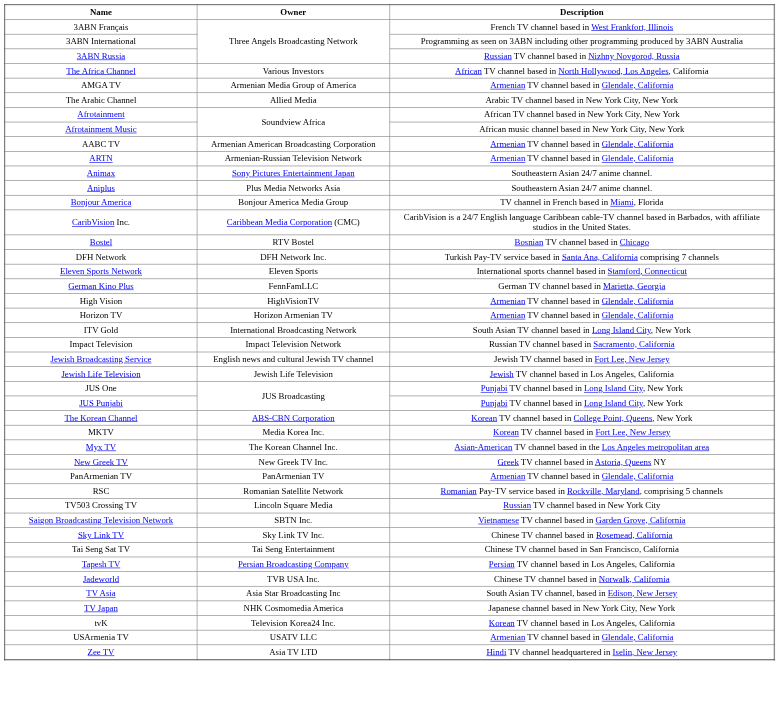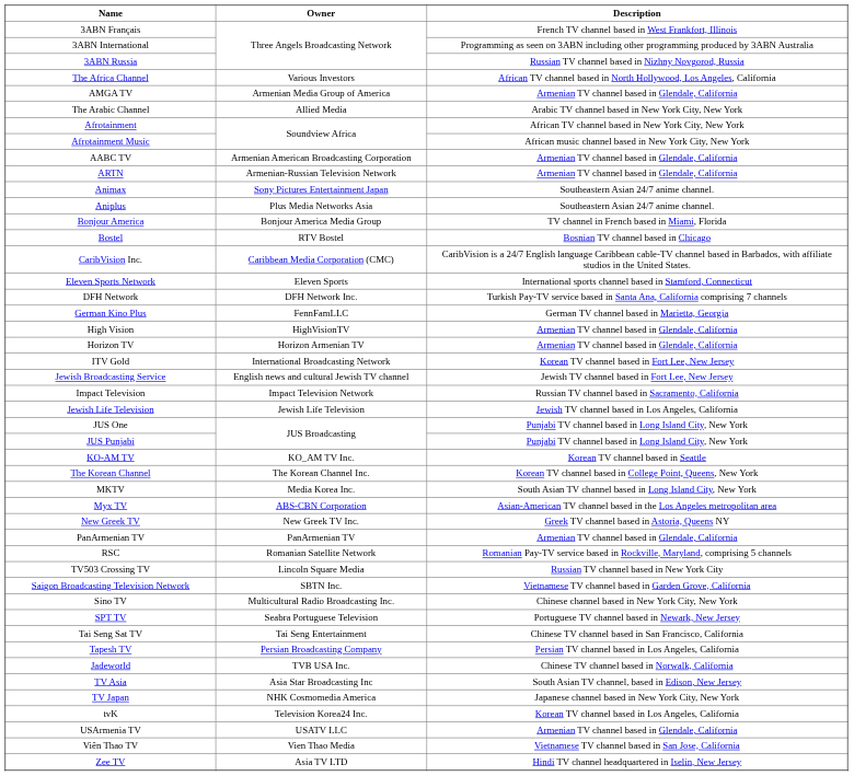rows swapped: Bostel <-> CaribVision Inc.
rows swapped: DFH Network <-> Eleven Sports Network
ITV Gold | Description: South Asian TV channel based in Long Island City, New York -> Korean TV channel based in Fort Lee, New Jersey
rows swapped: Impact Television <-> Jewish Broadcasting Service
+ row: KO-AM TV | KO_AM TV Inc. | Korean TV channel based in Seattle
The Korean Channel | Owner: ABS-CBN Corporation -> The Korean Channel Inc.
MKTV | Description: Korean TV channel based in Fort Lee, New Jersey -> South Asian TV channel based in Long Island City, New York
Myx TV | Owner: The Korean Channel Inc. -> ABS-CBN Corporation
+ row: Sino TV | Multicultural Radio Broadcasting Inc. | Chinese channel based in New York City, New York
- row: Sky Link TV | Sky Link TV Inc. | Chinese TV channel based in Rosemead, California
+ row: SPT TV | Seabra Portuguese Television | Portuguese TV channel based in Newark, New Jersey
+ row: Viên Thao TV | Vien Thao Media | Vietnamese TV channel based in San Jose, California
